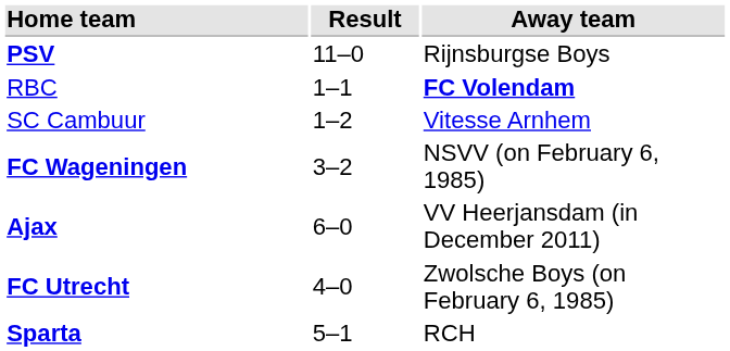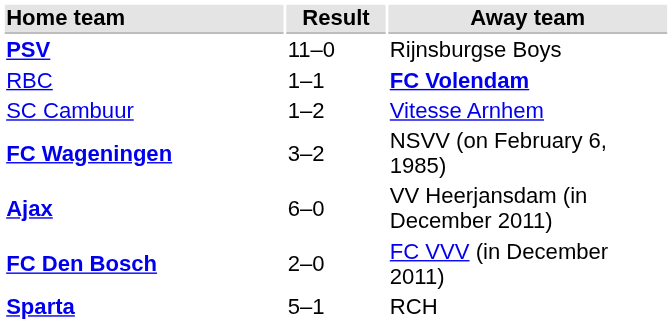+ row: FC Den Bosch | 2–0 | FC VVV (in December 2011)
- row: FC Utrecht | 4–0 | Zwolsche Boys (on February 6, 1985)
